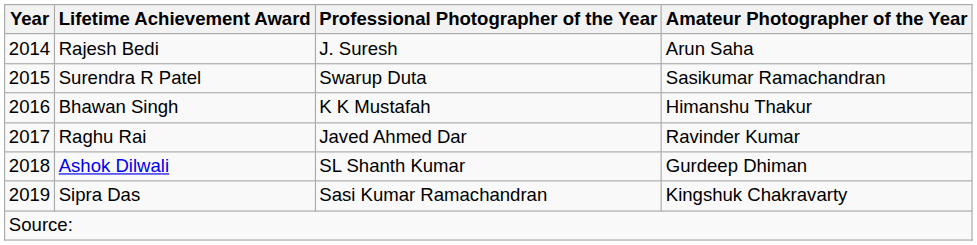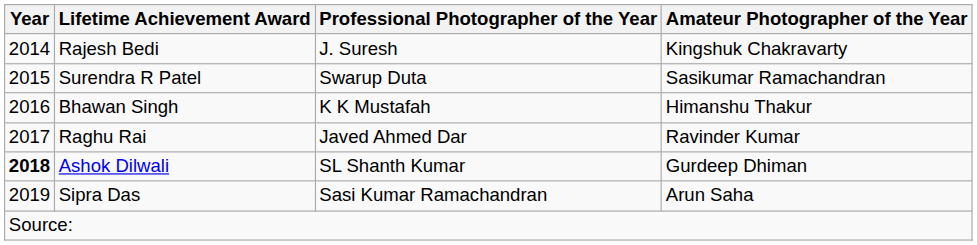Rajesh Bedi | Amateur Photographer of the Year: Arun Saha -> Kingshuk Chakravarty
Ashok Dilwali | Year: normal -> bold
Sipra Das | Amateur Photographer of the Year: Kingshuk Chakravarty -> Arun Saha
